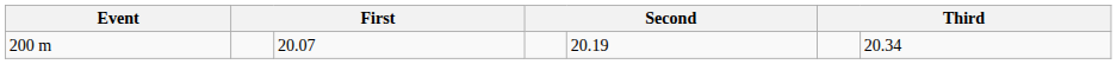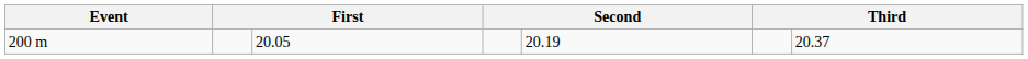200 m | column 3: 20.07 -> 20.05
200 m | column 7: 20.34 -> 20.37
